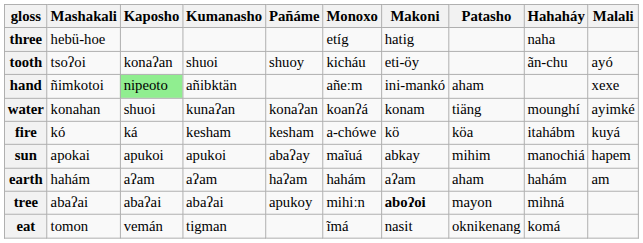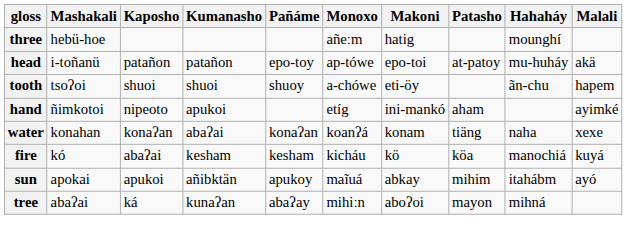three | Monoxo: etíg -> añeːm
three | Hahaháy: naha -> mounghí
+ row: head | i-toñanü | patañon | patañon | epo-toy | ap-tówe | epo-toi | at-patoy | mu-huháy | akä
tooth | Kaposho: konaʔan -> shuoi
tooth | Monoxo: kicháu -> a-chówe
tooth | Malali: ayó -> hapem
hand | Kaposho: lightgreen background -> no background
hand | Kumanasho: añibktän -> apukoi
hand | Monoxo: añeːm -> etíg
hand | Malali: xexe -> ayimké
water | Kaposho: shuoi -> konaʔan
water | Kumanasho: kunaʔan -> abaʔai
water | Hahaháy: mounghí -> naha
water | Malali: ayimké -> xexe
fire | Kaposho: ká -> abaʔai
fire | Monoxo: a-chówe -> kicháu
fire | Hahaháy: itahábm -> manochiá
sun | Kumanasho: apukoi -> añibktän
sun | Pañáme: abaʔay -> apukoy
sun | Hahaháy: manochiá -> itahábm
sun | Malali: hapem -> ayó
- row: earth | hahám | aʔam | aʔam | haʔam | hahám | aʔam | aham | hahám | am
tree | Kaposho: abaʔai -> ká
tree | Kumanasho: abaʔai -> kunaʔan
tree | Pañáme: apukoy -> abaʔay
tree | Makoni: bold -> normal
- row: eat | tomon | vemán | tigman | ĩmá | nasit | oknikenang | komá
